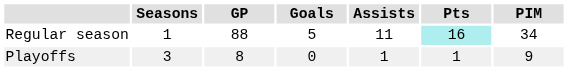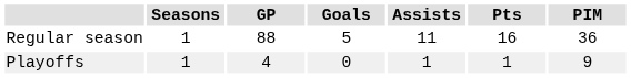Regular season | Pts: paleturquoise background -> no background
Regular season | PIM: 34 -> 36
Playoffs | Seasons: 3 -> 1
Playoffs | GP: 8 -> 4
